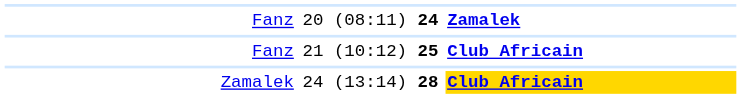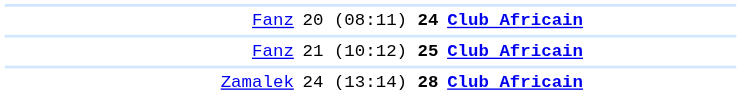20 (08:11) 24 | column 3: Zamalek -> Club Africain
24 (13:14) 28 | column 3: gold background -> no background
